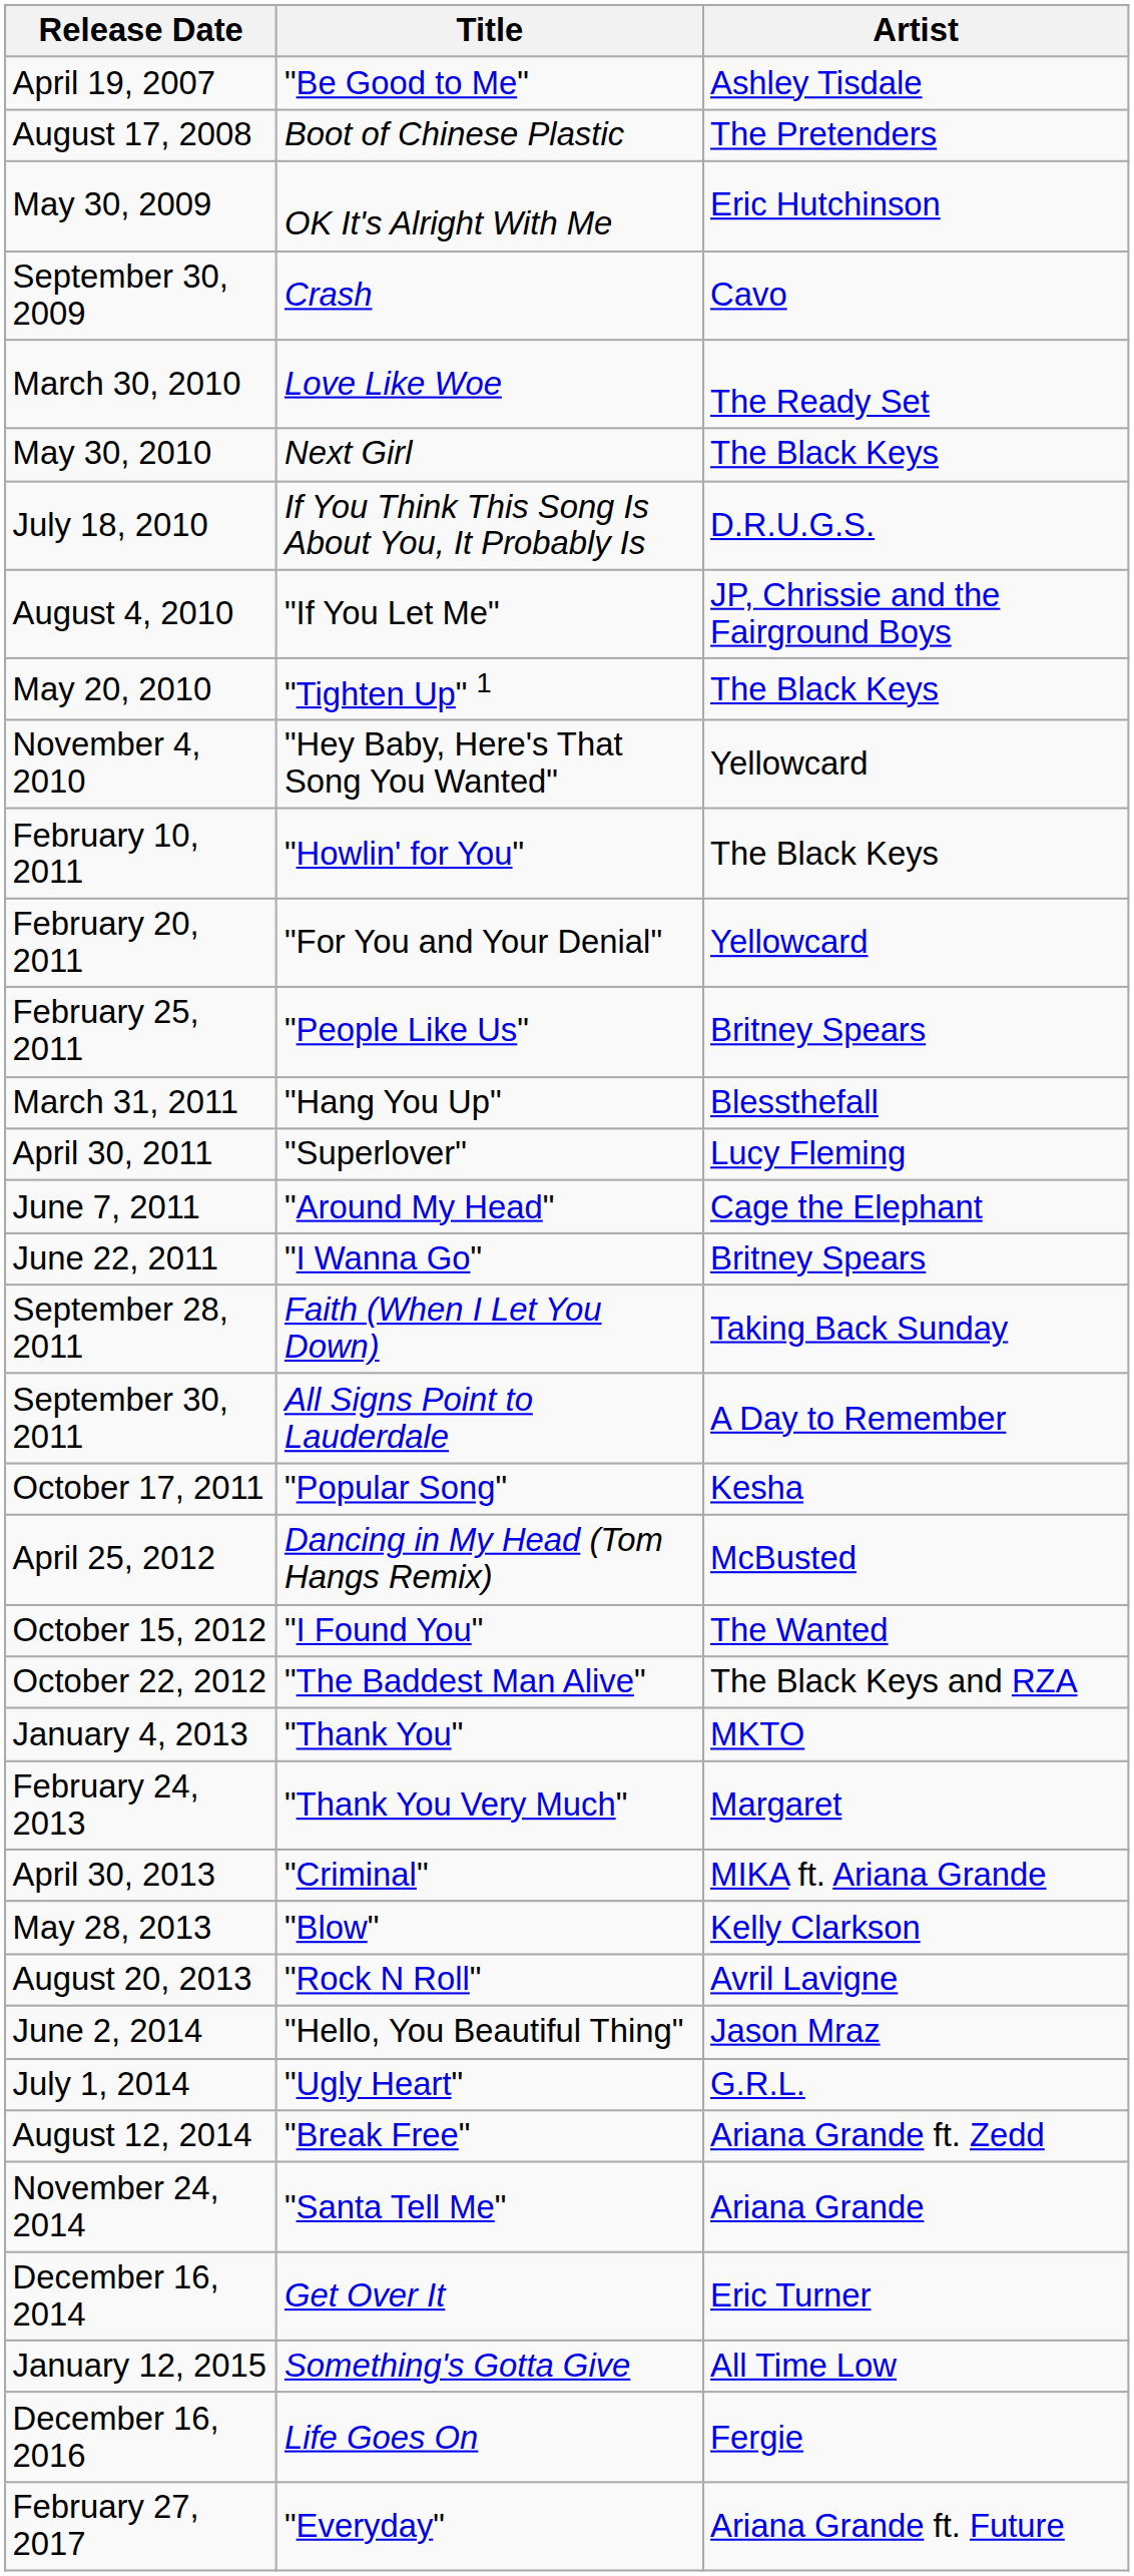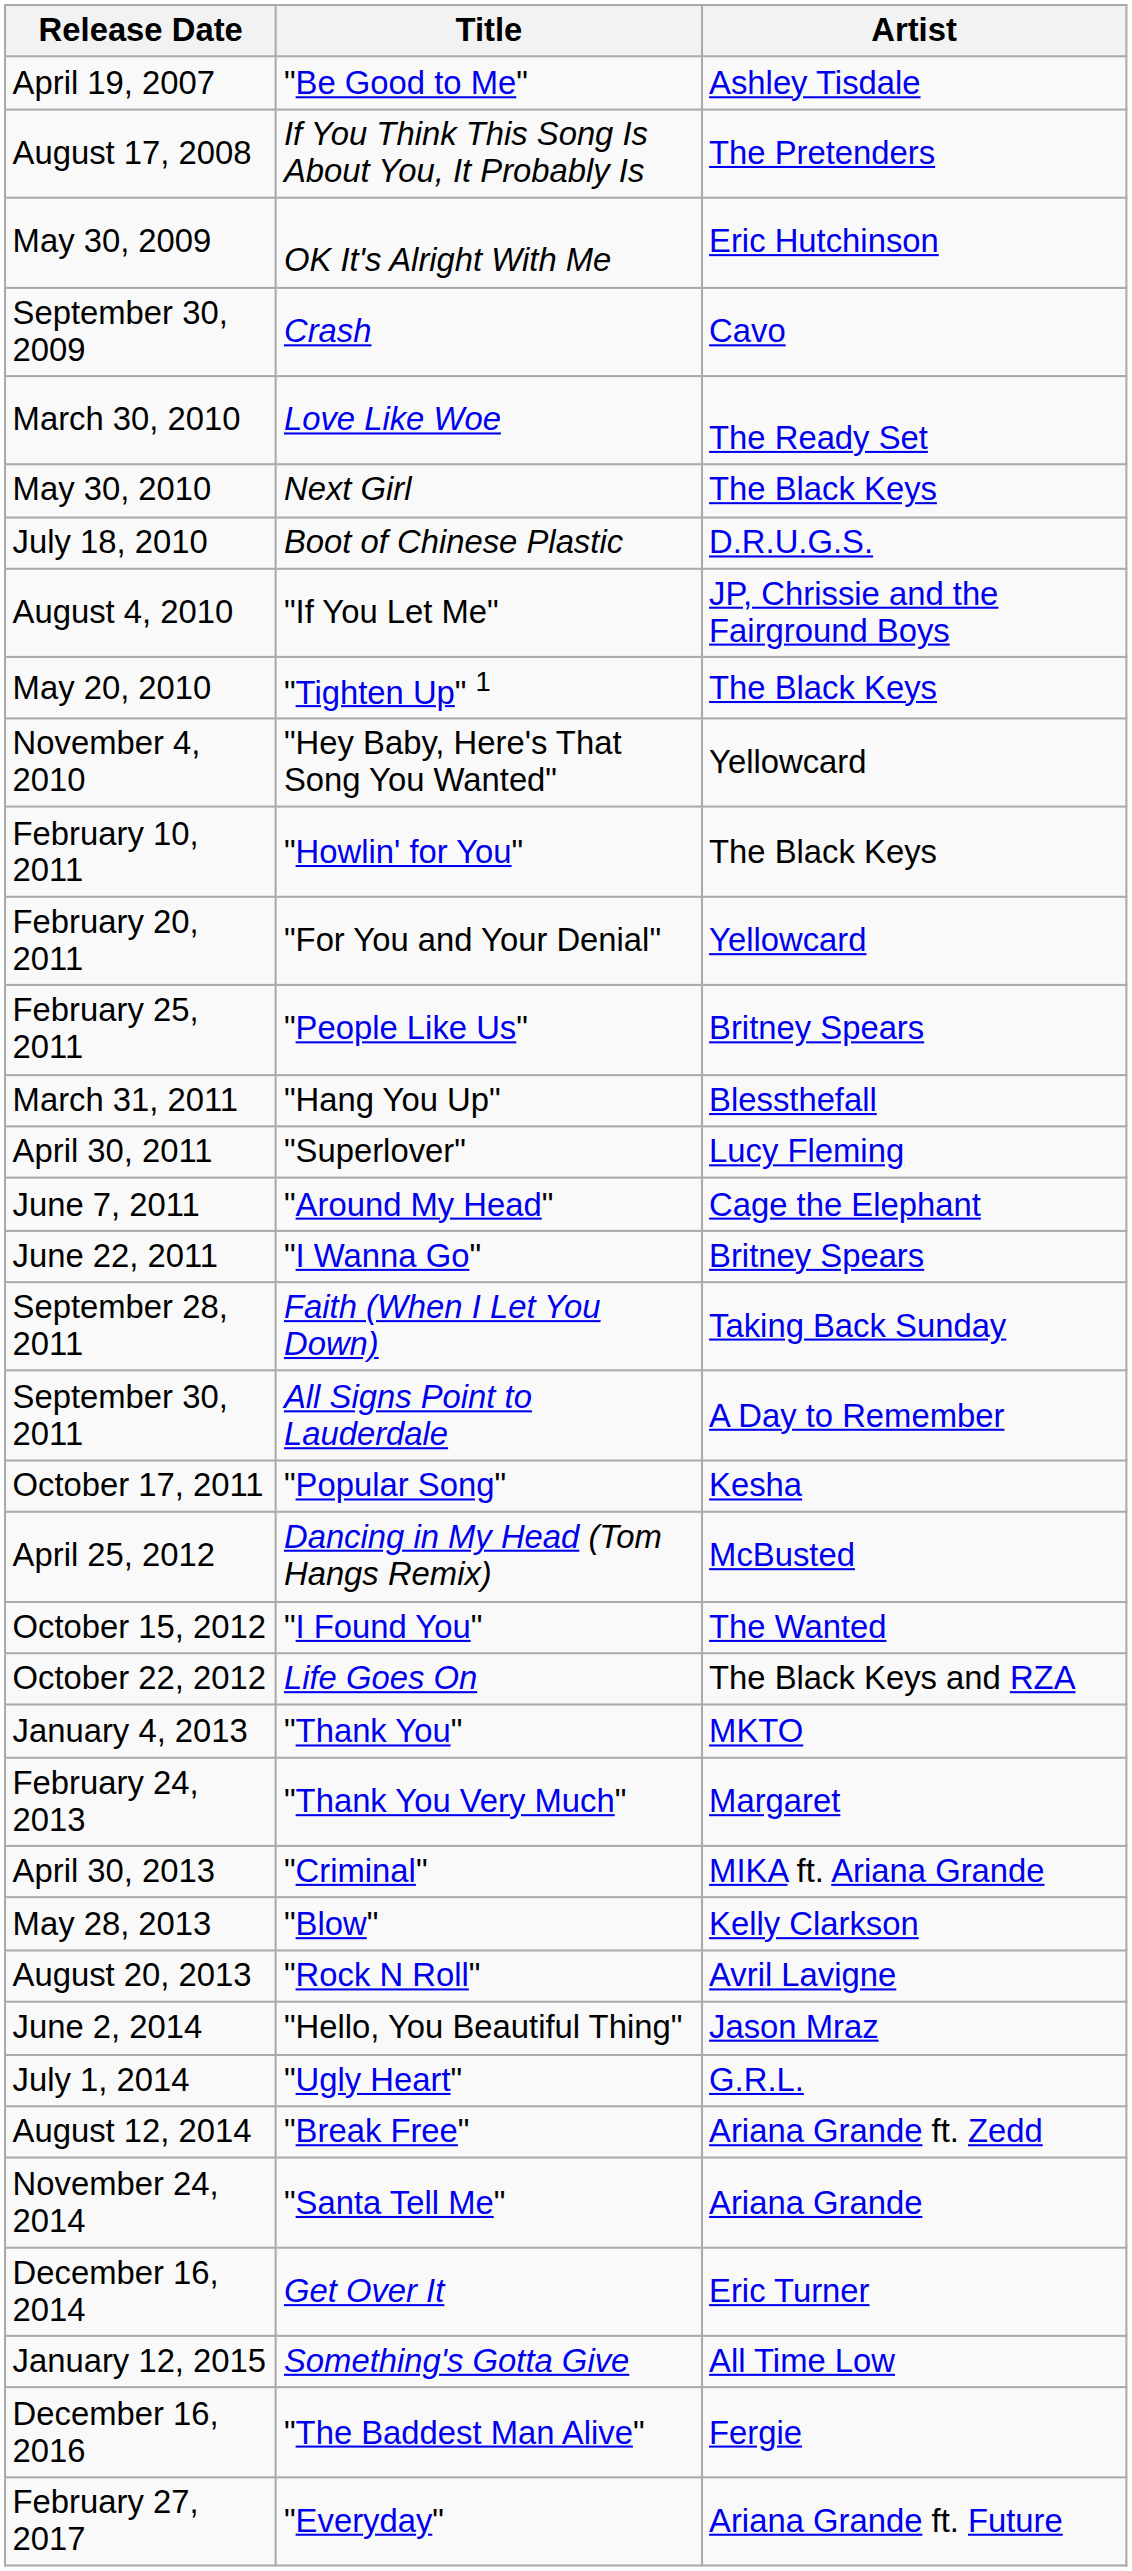August 17, 2008 | Title: Boot of Chinese Plastic -> If You Think This Song Is About You, It Probably Is
July 18, 2010 | Title: If You Think This Song Is About You, It Probably Is -> Boot of Chinese Plastic
October 22, 2012 | Title: "The Baddest Man Alive" -> Life Goes On
December 16, 2016 | Title: Life Goes On -> "The Baddest Man Alive"
